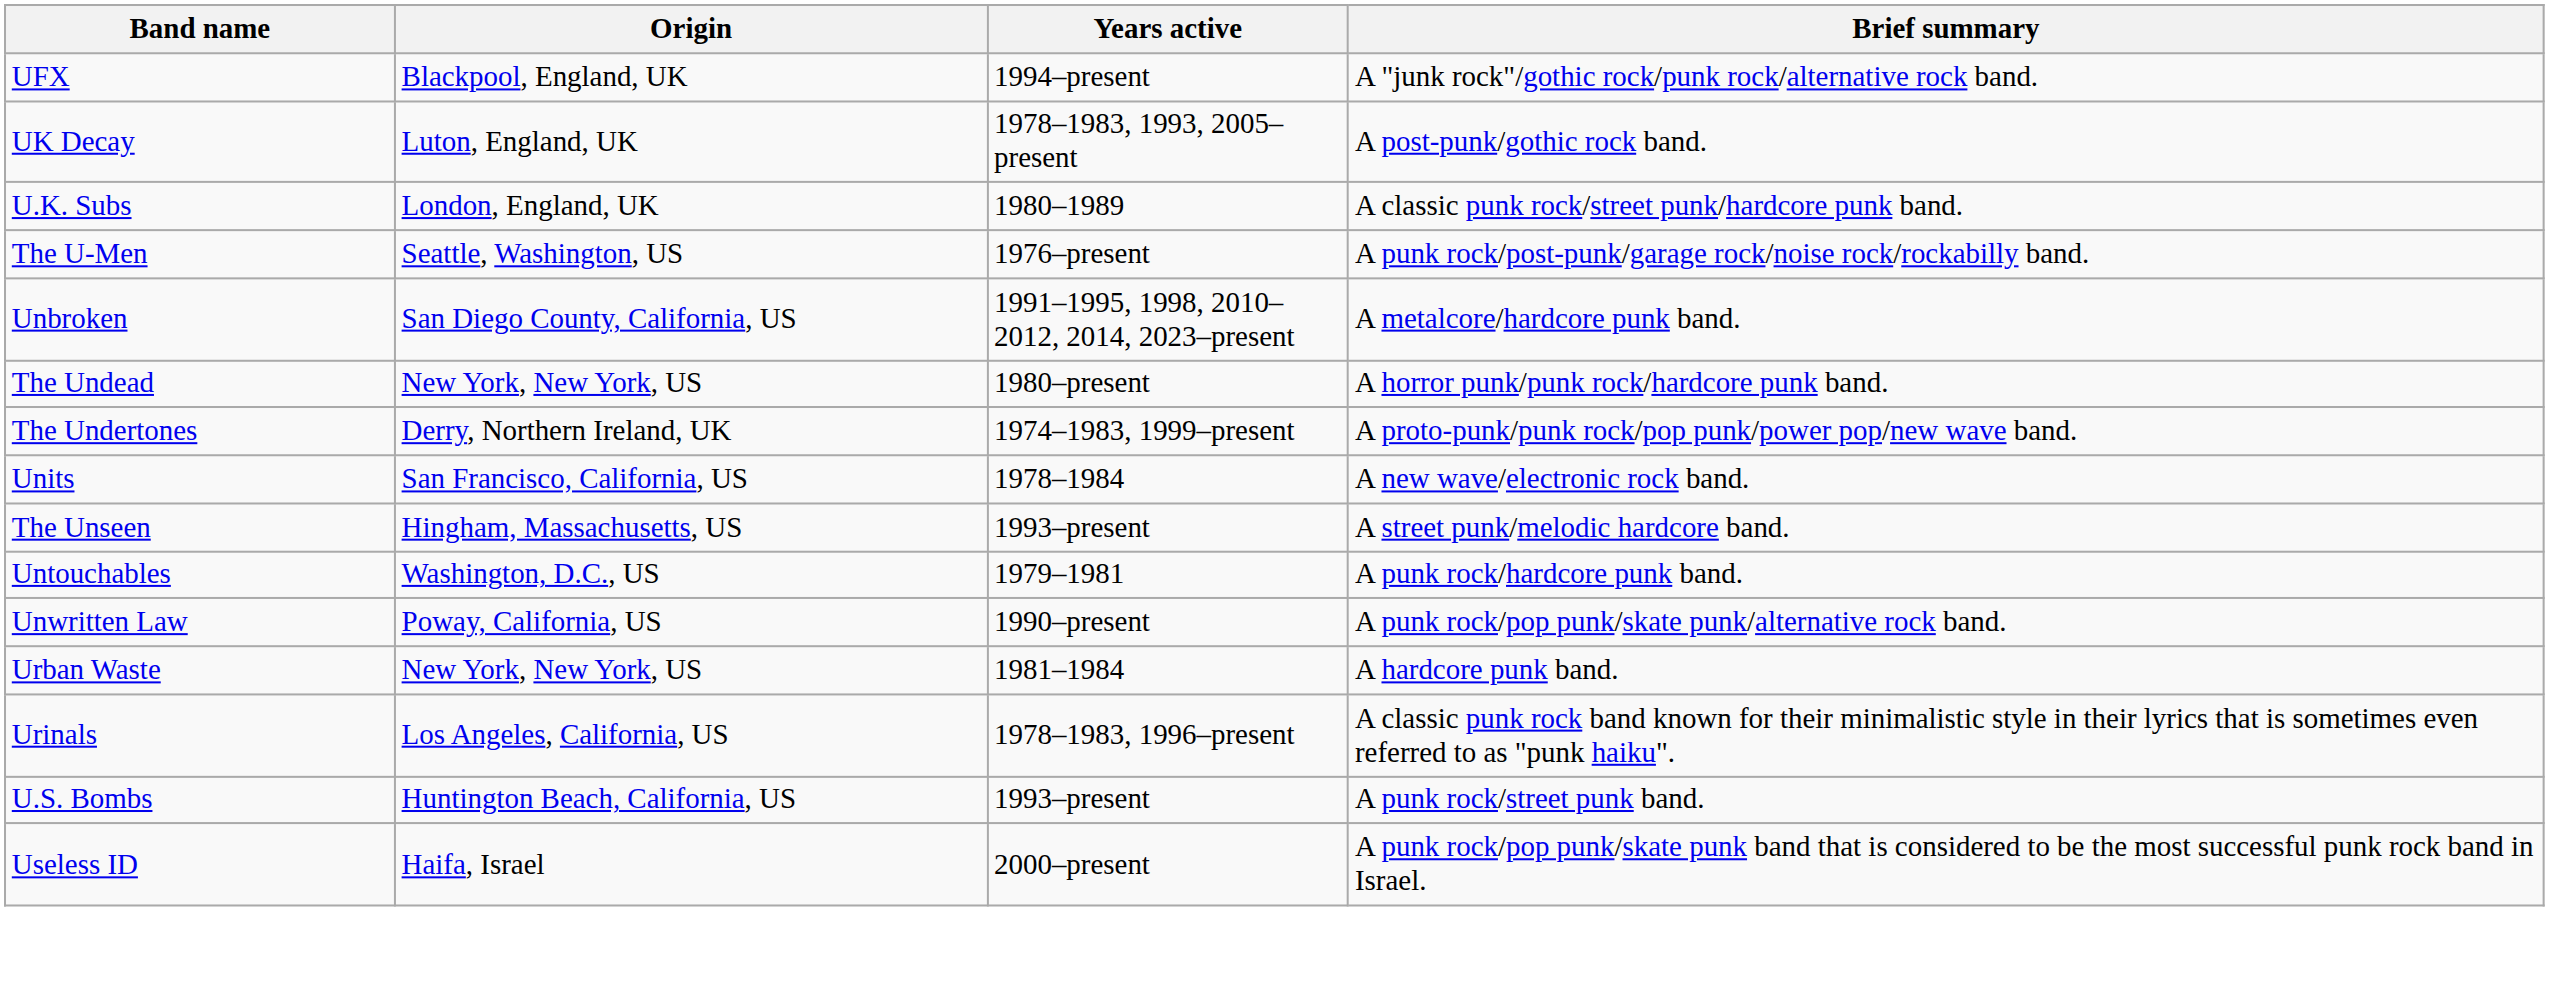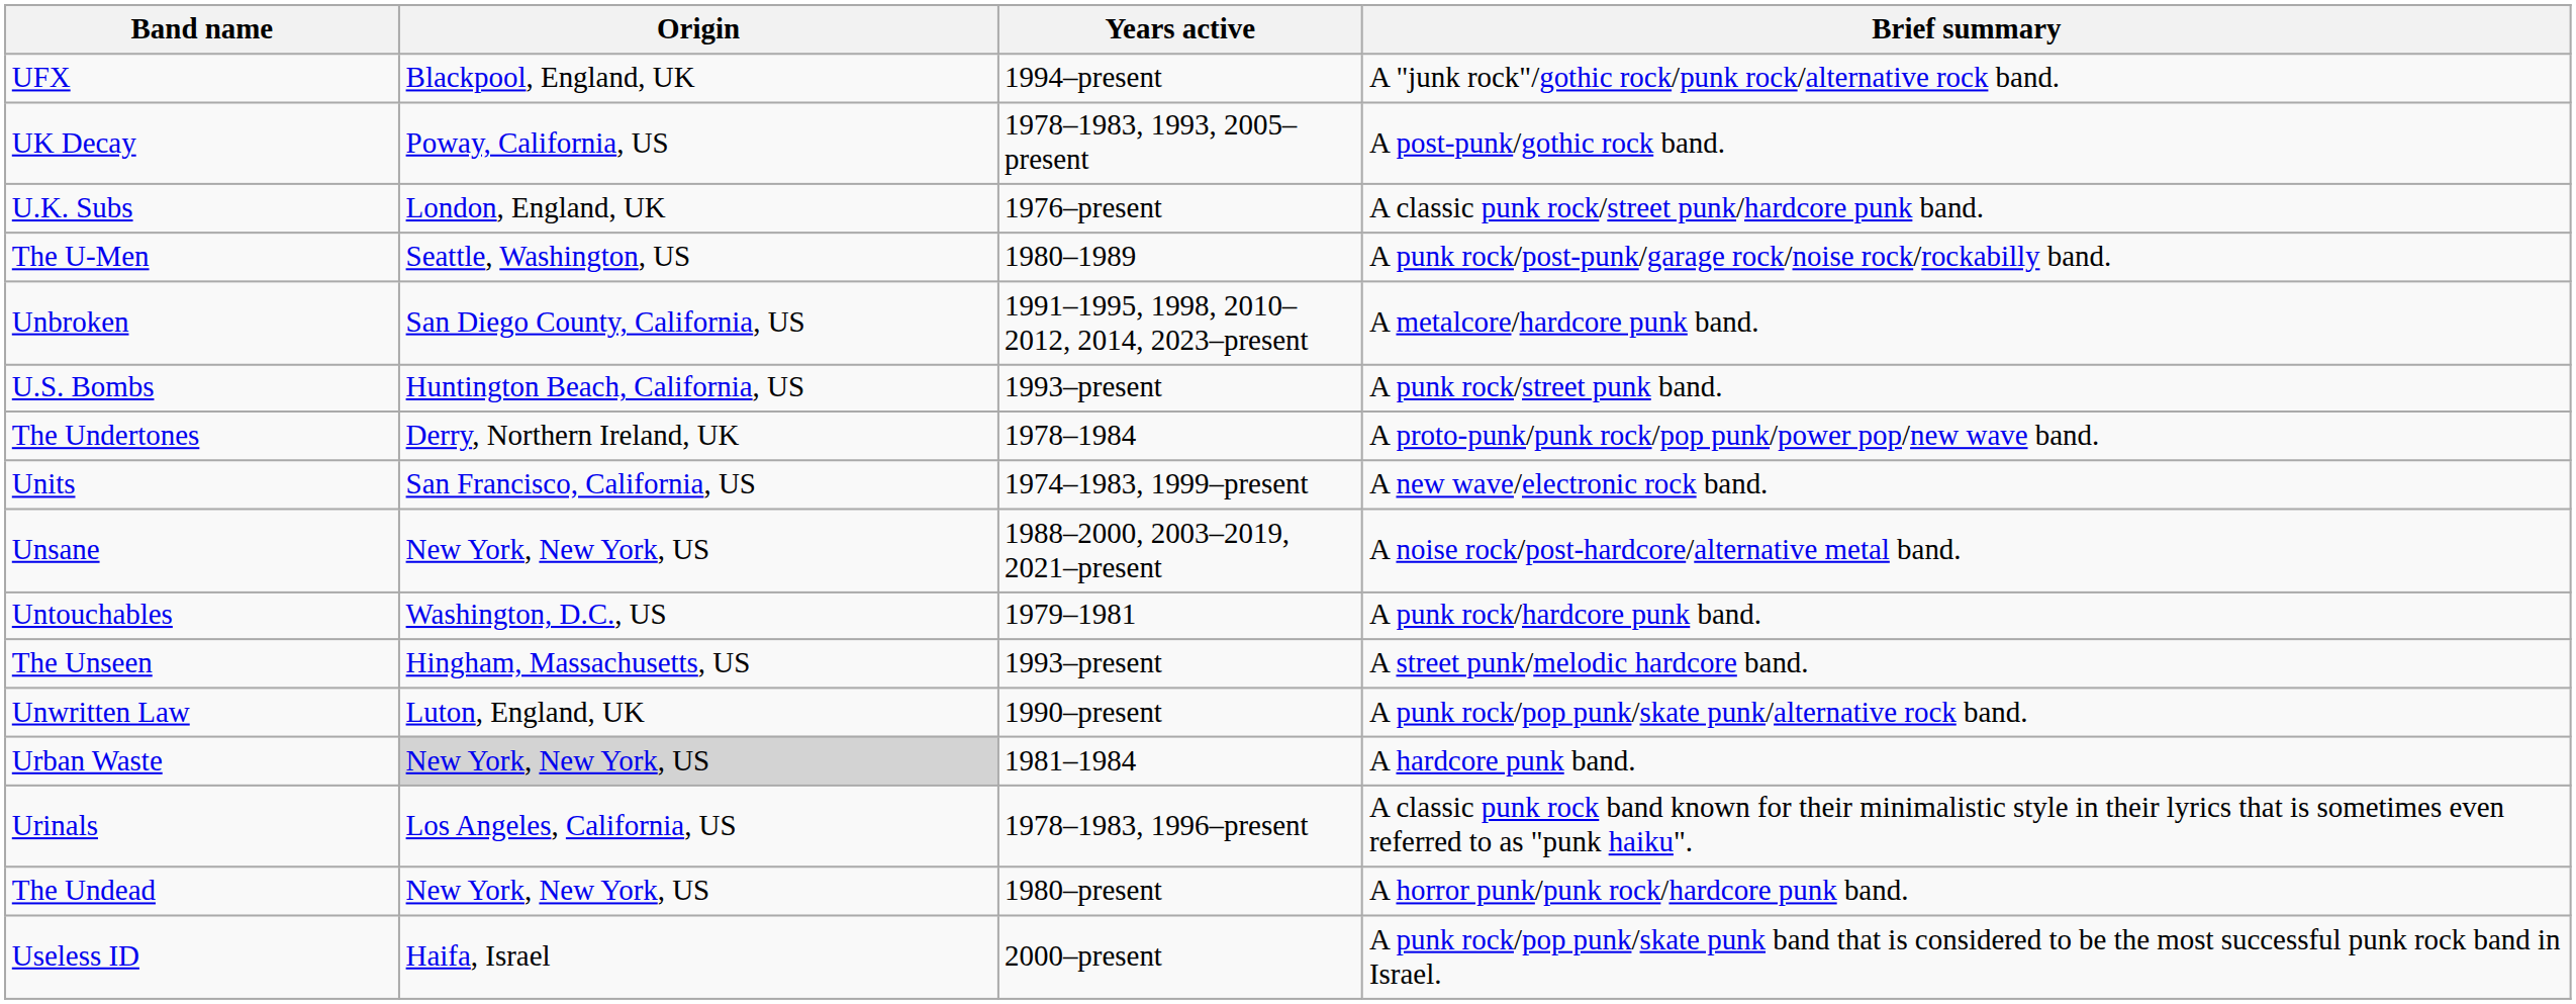UK Decay | Origin: Luton, England, UK -> Poway, California, US
U.K. Subs | Years active: 1980–1989 -> 1976–present
The U-Men | Years active: 1976–present -> 1980–1989
rows swapped: The Undead <-> U.S. Bombs
The Undertones | Years active: 1974–1983, 1999–present -> 1978–1984
Units | Years active: 1978–1984 -> 1974–1983, 1999–present
+ row: Unsane | New York, New York, US | 1988–2000, 2003–2019, 2021–present | A noise rock/post-hardcore/alternative metal band.
rows swapped: The Unseen <-> Untouchables
Unwritten Law | Origin: Poway, California, US -> Luton, England, UK
Urban Waste | Origin: no background -> lightgrey background
